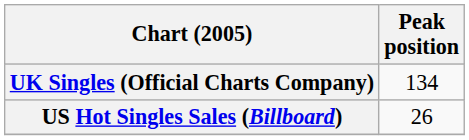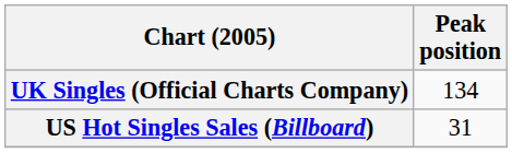US Hot Singles Sales (Billboard) | Peak position: 26 -> 31
